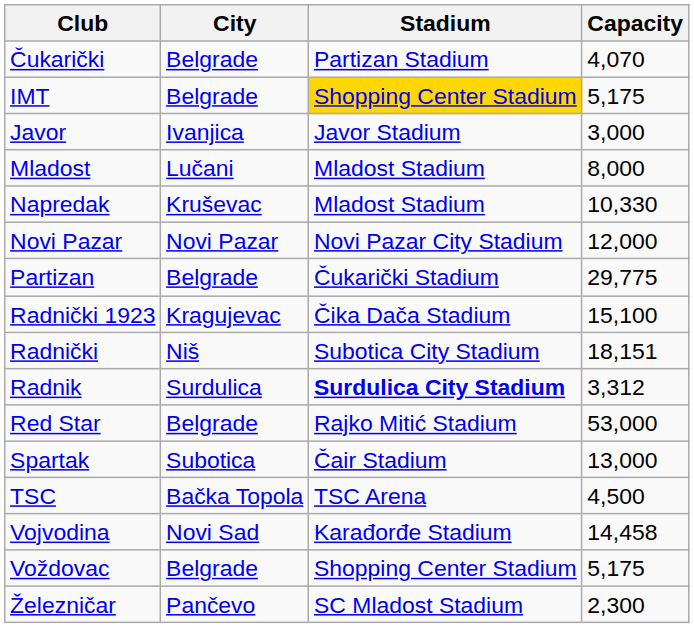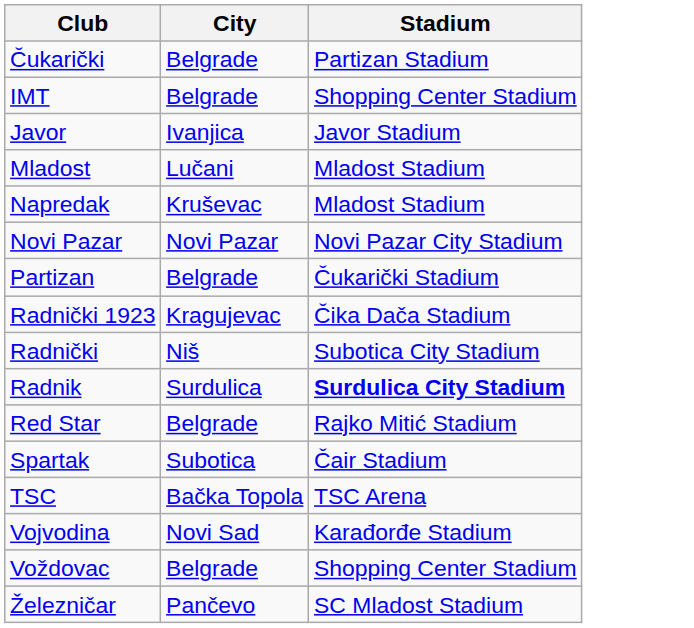- column: Capacity | 4,070 | 5,175 | 3,000 | 8,000 | 10,330 | 12,000 | 29,775 | 15,100 | 18,151 | 3,312 | 53,000 | 13,000 | 4,500 | 14,458 | 5,175 | 2,300
IMT | Stadium: gold background -> no background
